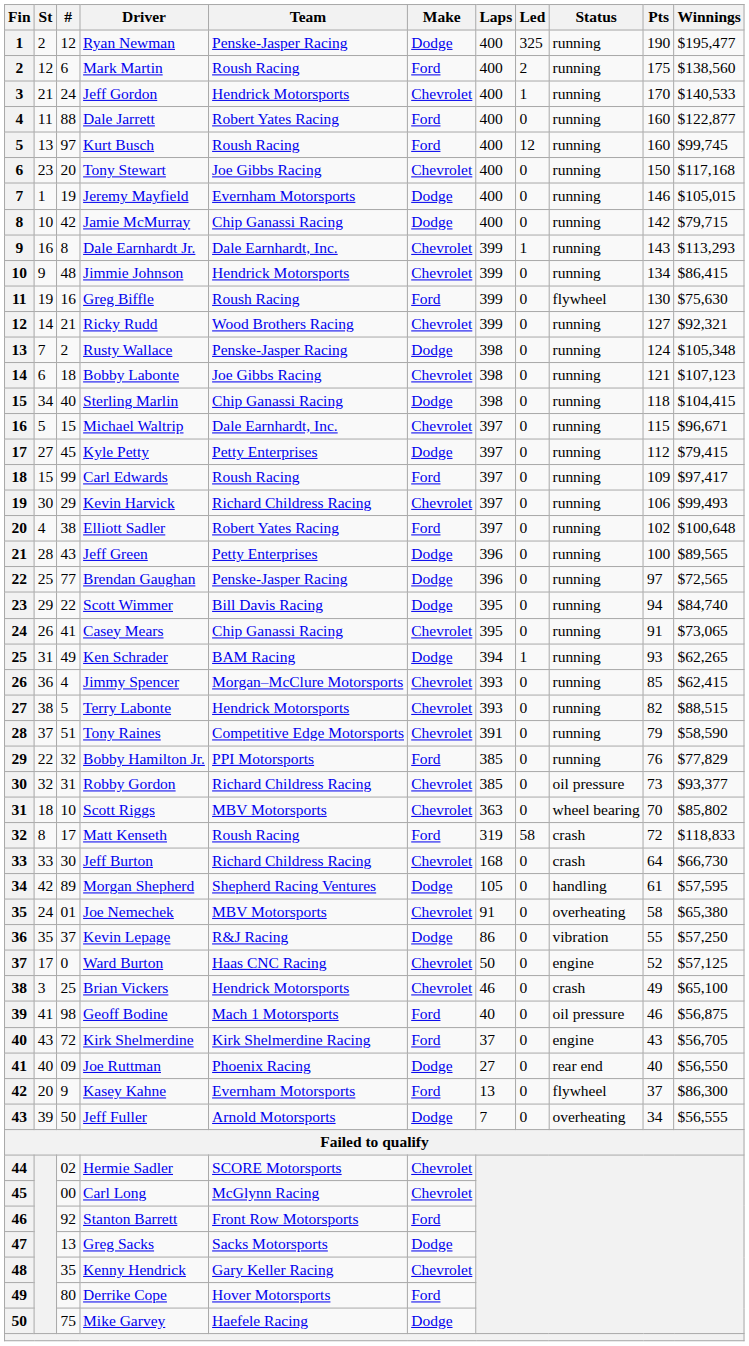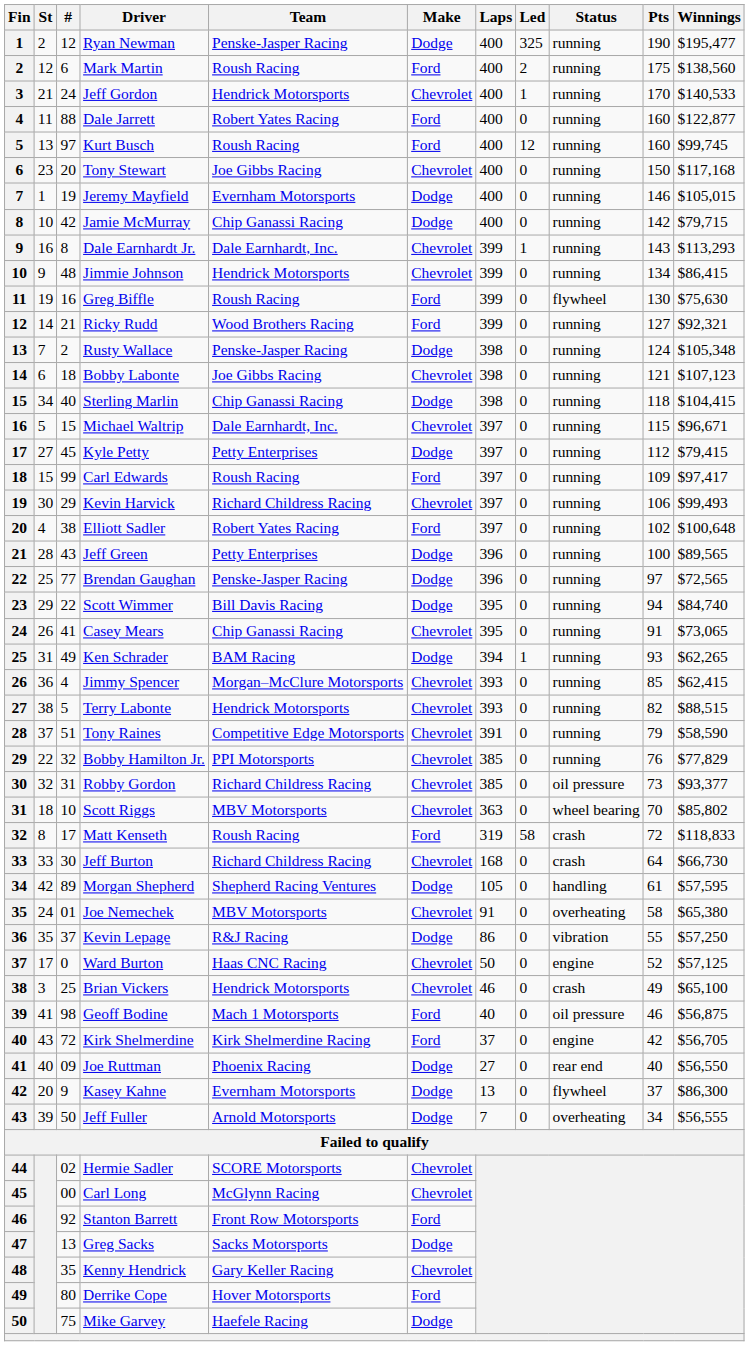Ricky Rudd | Make: Chevrolet -> Ford
Bobby Hamilton Jr. | Make: Ford -> Chevrolet
Kirk Shelmerdine | Pts: 43 -> 42
Kasey Kahne | Make: Ford -> Dodge
